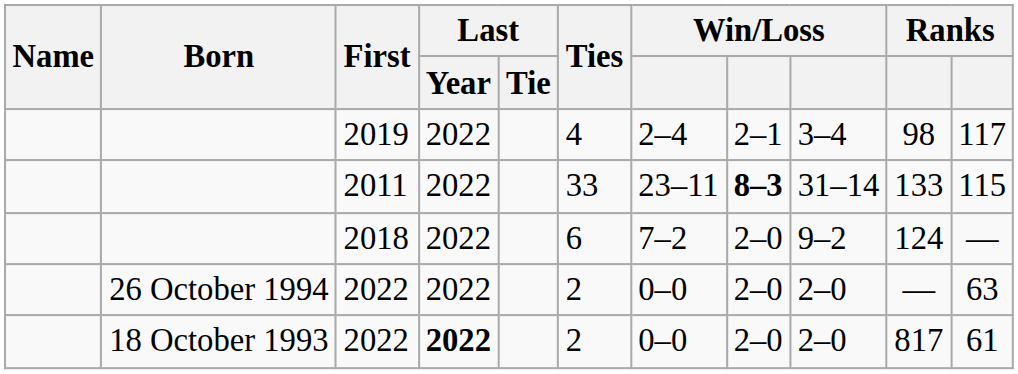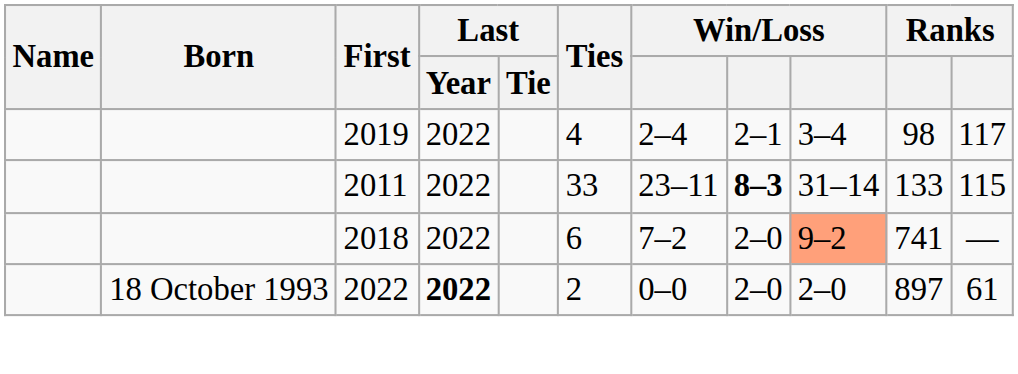2018 | column 9: no background -> lightsalmon background
2018 | column 10: 124 -> 741
- row: 26 October 1994 | 2022 | 2022 | 2 | 0–0 | 2–0 | 2–0 | — | 63
18 October 1993 / 2022 | column 10: 817 -> 897
